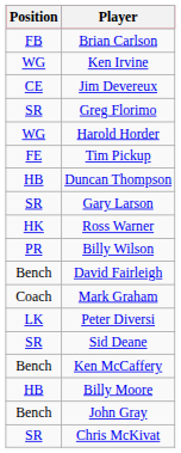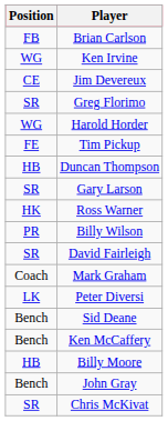David Fairleigh | Position: Bench -> SR
Sid Deane | Position: SR -> Bench
